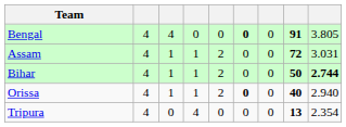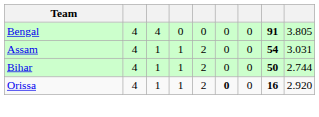Bengal | column 6: bold -> normal
Assam | column 8: 72 -> 54
Bihar | column 9: bold -> normal
Orissa | column 8: 40 -> 16
Orissa | column 9: 2.940 -> 2.920
- row: Tripura | 4 | 0 | 4 | 0 | 0 | 0 | 13 | 2.354
